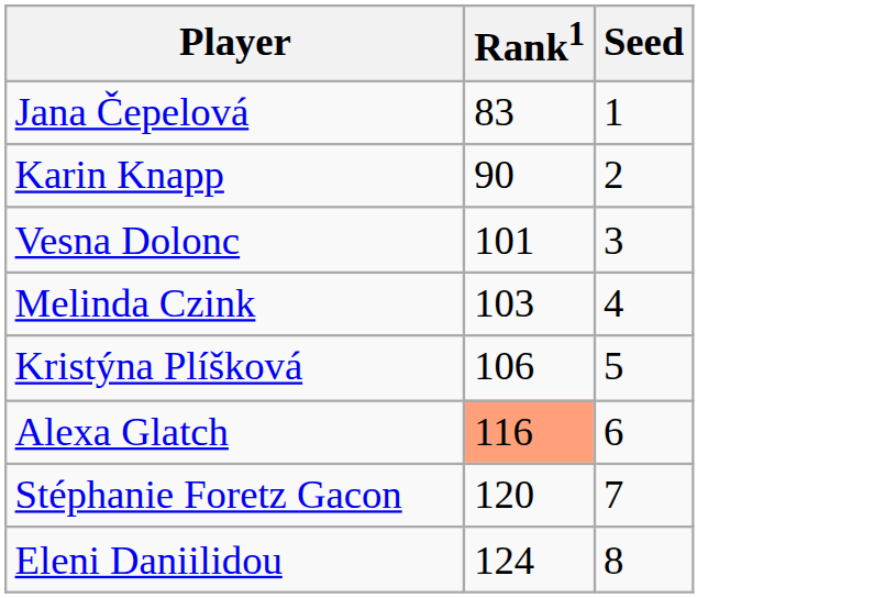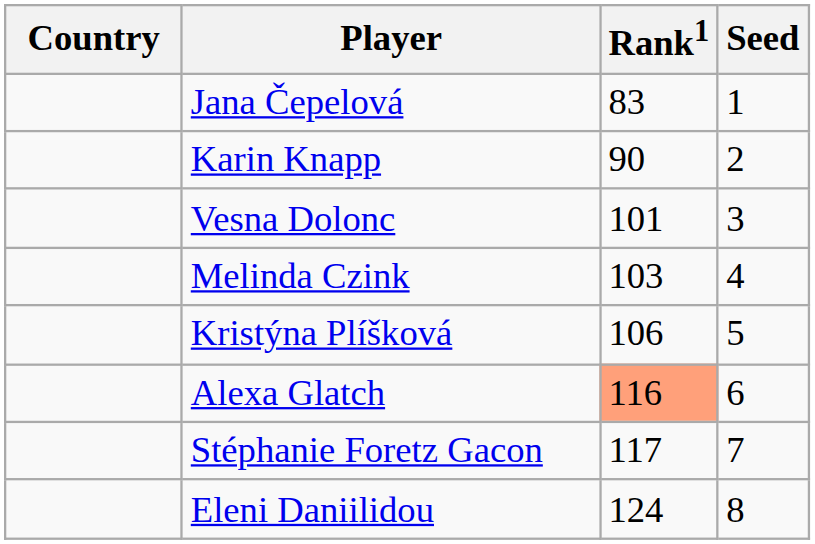+ column: Country
Stéphanie Foretz Gacon | Rank1: 120 -> 117
